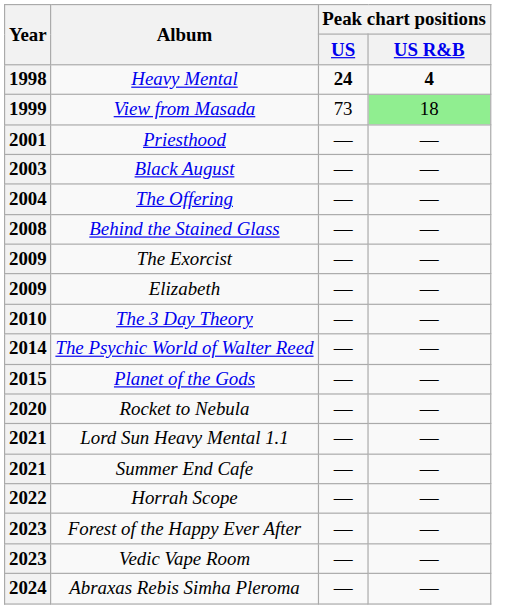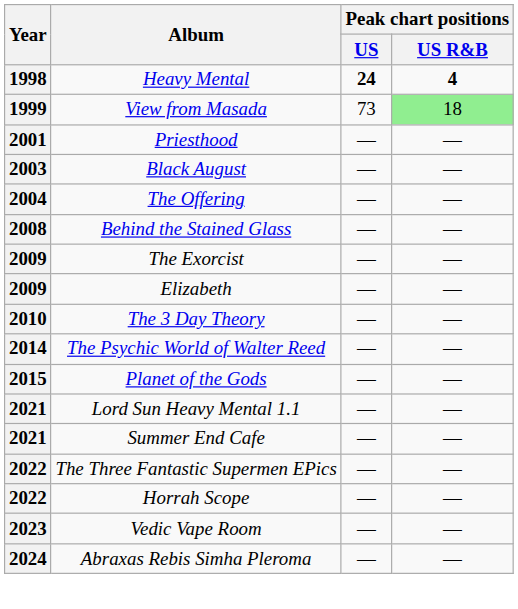- row: 2020 | Rocket to Nebula | — | —
+ row: 2022 | The Three Fantastic Supermen EPics | — | —
- row: 2023 | Forest of the Happy Ever After | — | —
